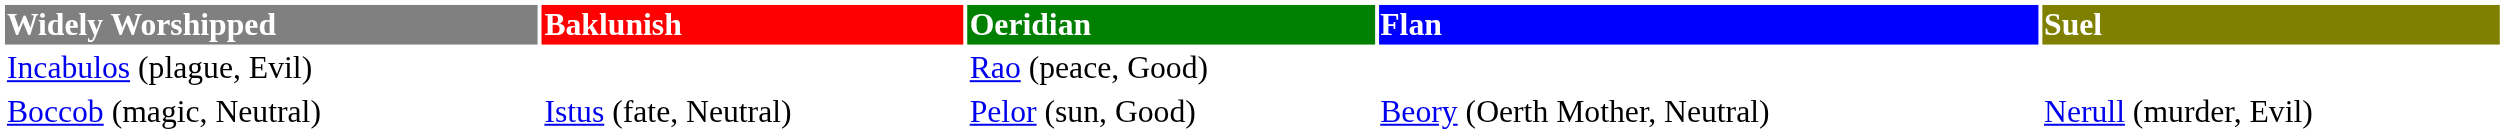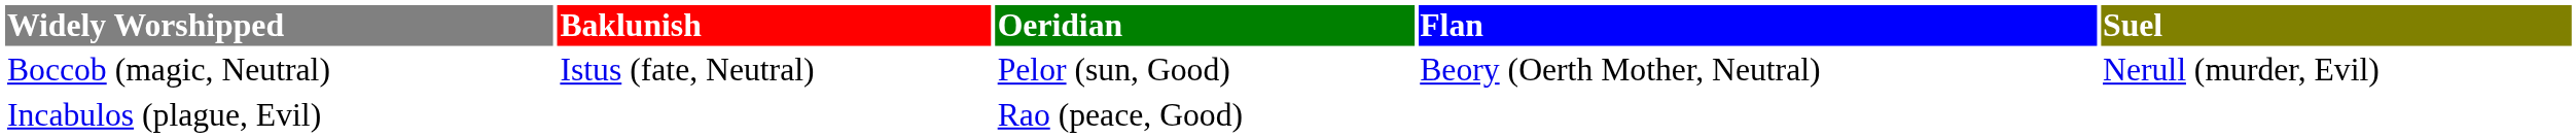rows swapped: Boccob (magic, Neutral) <-> Incabulos (plague, Evil)
